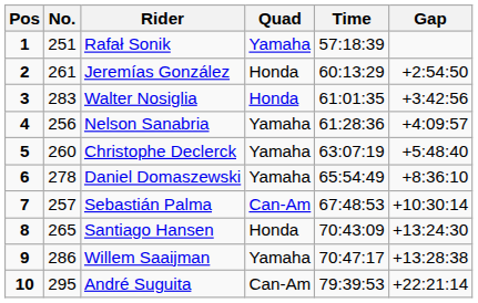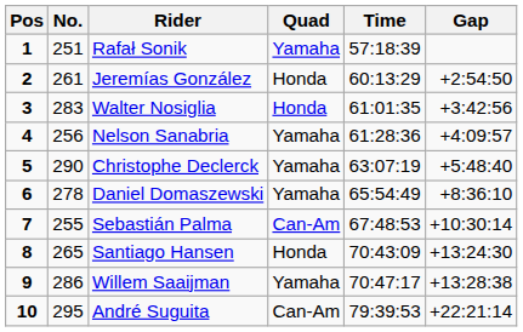Christophe Declerck | No.: 260 -> 290
Sebastián Palma | No.: 257 -> 255
